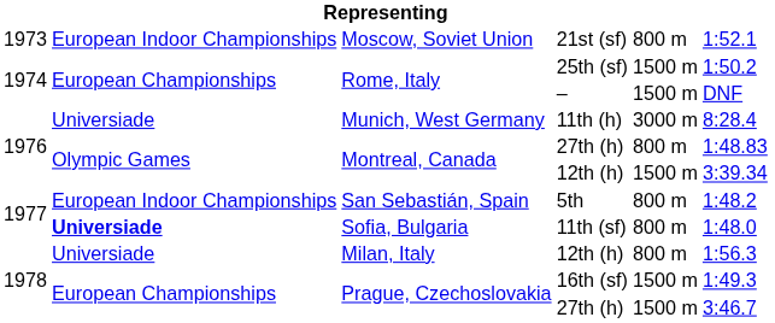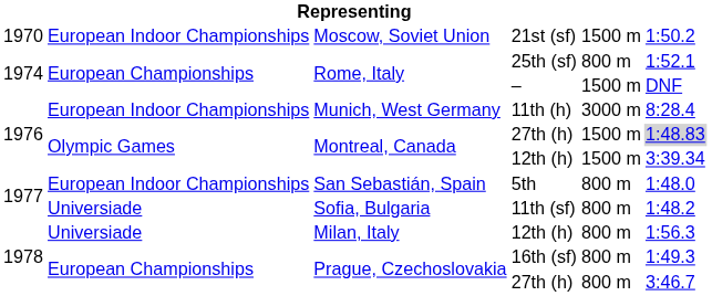21st (sf) | column 1: 1973 -> 1970
21st (sf) | column 5: 800 m -> 1500 m
21st (sf) | column 6: 1:52.1 -> 1:50.2
25th (sf) | column 5: 1500 m -> 800 m
25th (sf) | column 6: 1:50.2 -> 1:52.1
11th (h) | column 2: Universiade -> European Indoor Championships
Montreal, Canada / 27th (h) | column 5: 800 m -> 1500 m
Montreal, Canada / 27th (h) | column 6: no background -> lightgrey background
5th | column 6: 1:48.2 -> 1:48.0
11th (sf) | column 2: bold -> normal
11th (sf) | column 6: 1:48.0 -> 1:48.2
16th (sf) | column 5: 1500 m -> 800 m
Prague, Czechoslovakia / 27th (h) | column 5: 1500 m -> 800 m
